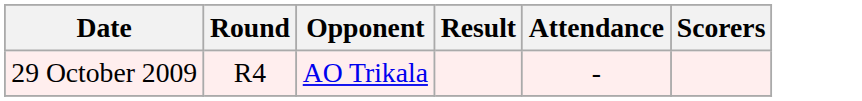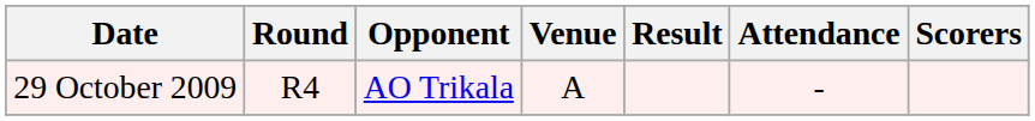+ column: Venue | A
